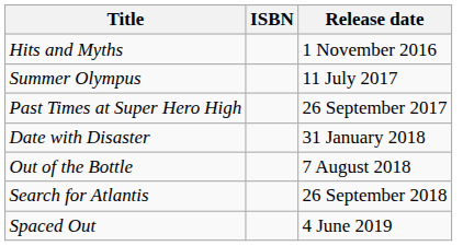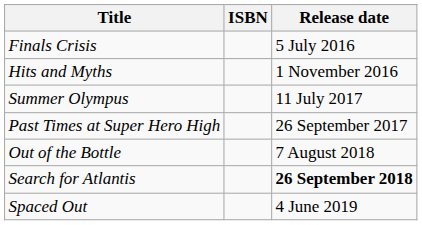+ row: Finals Crisis | 5 July 2016
- row: Date with Disaster | 31 January 2018
Search for Atlantis | Release date: normal -> bold
